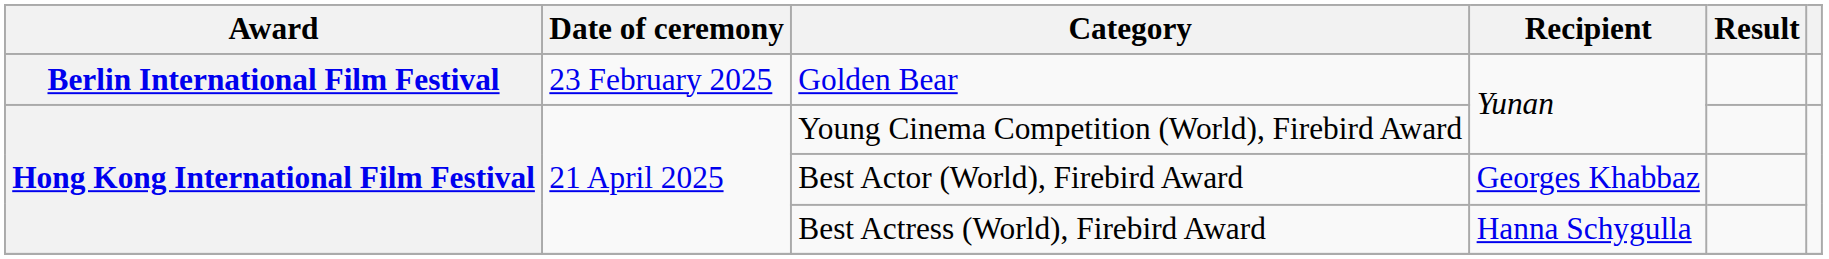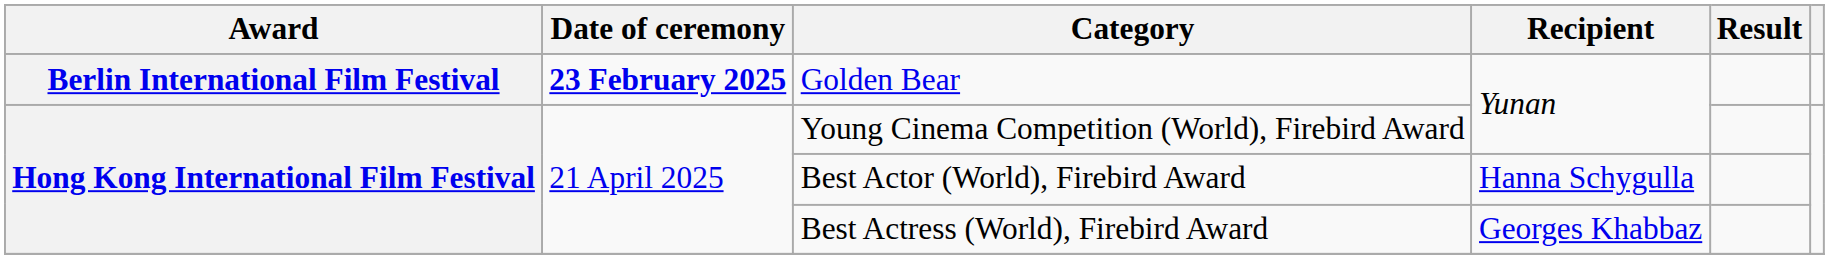Golden Bear | Date of ceremony: normal -> bold
Best Actor (World), Firebird Award | Recipient: Georges Khabbaz -> Hanna Schygulla
Best Actress (World), Firebird Award | Recipient: Hanna Schygulla -> Georges Khabbaz
